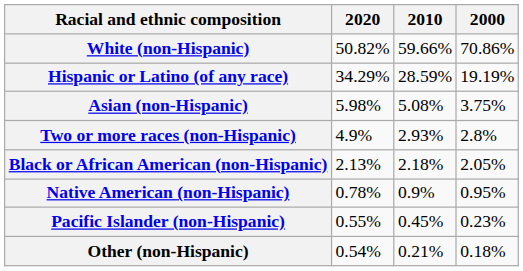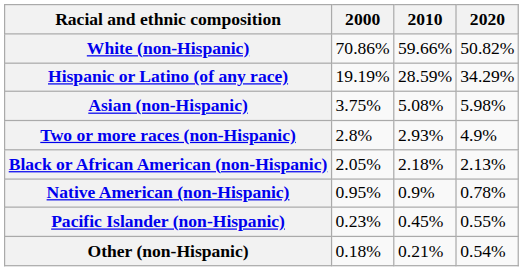columns swapped: 2000 <-> 2020
